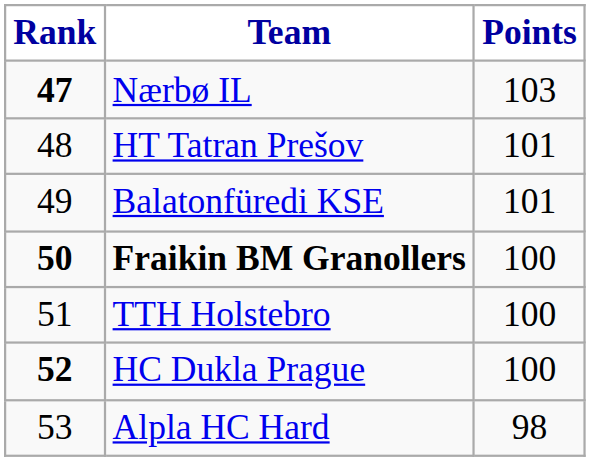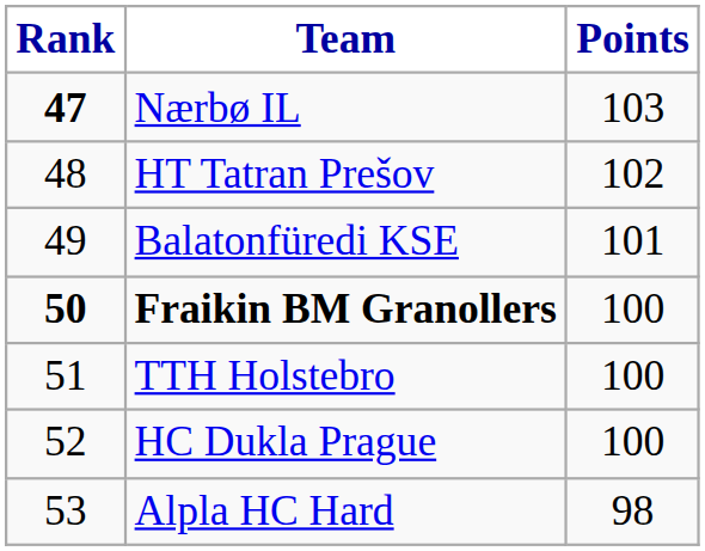HT Tatran Prešov | Points: 101 -> 102
HC Dukla Prague | Rank: bold -> normal
